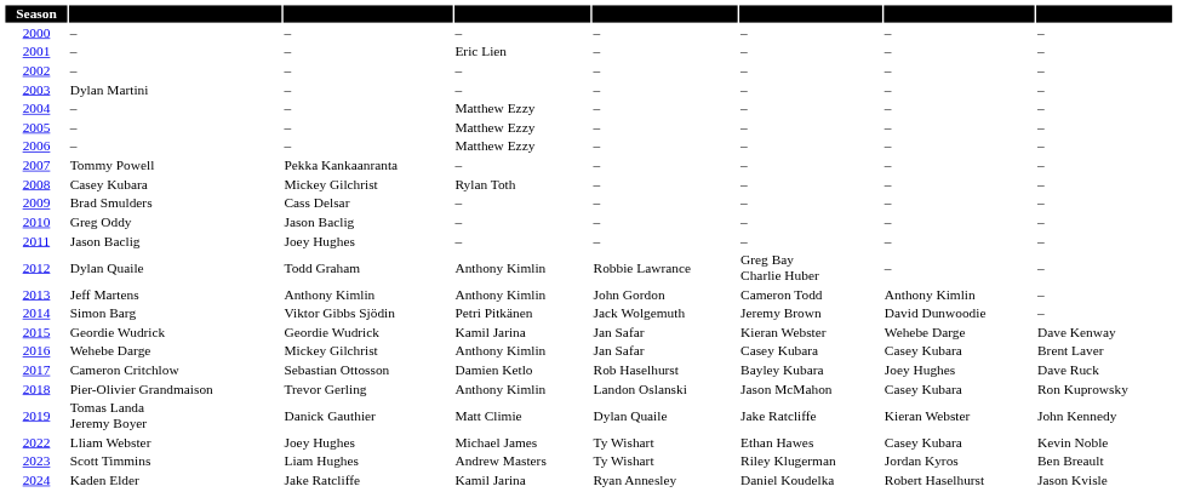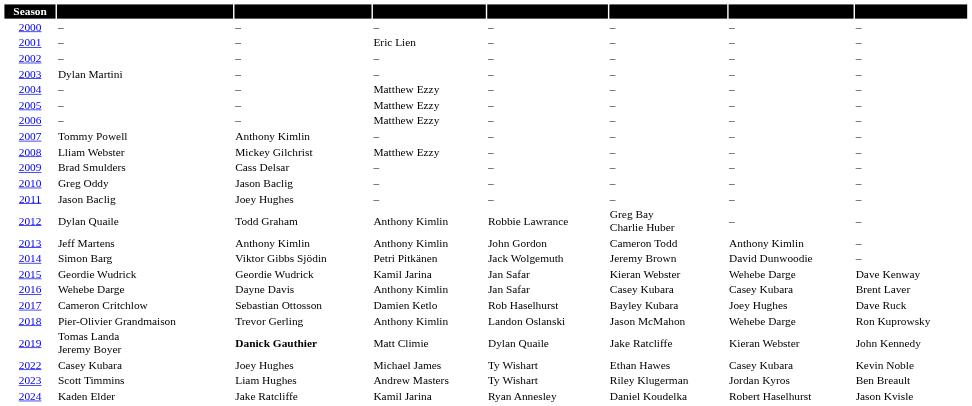2007 | column 3: Pekka Kankaanranta -> Anthony Kimlin
2008 | column 2: Casey Kubara -> Lliam Webster
2008 | column 4: Rylan Toth -> Matthew Ezzy
2016 | column 3: Mickey Gilchrist -> Dayne Davis
2018 | column 7: Casey Kubara -> Wehebe Darge
2019 | column 3: normal -> bold
2022 | column 2: Lliam Webster -> Casey Kubara
